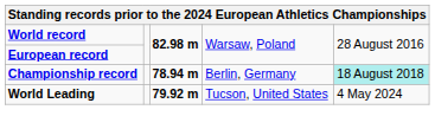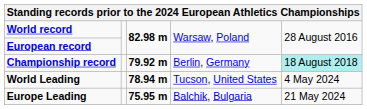Championship record | column 3: 78.94 m -> 79.92 m
World Leading | column 3: 79.92 m -> 78.94 m
+ row: Europe Leading | 75.95 m | Balchik, Bulgaria | 21 May 2024
